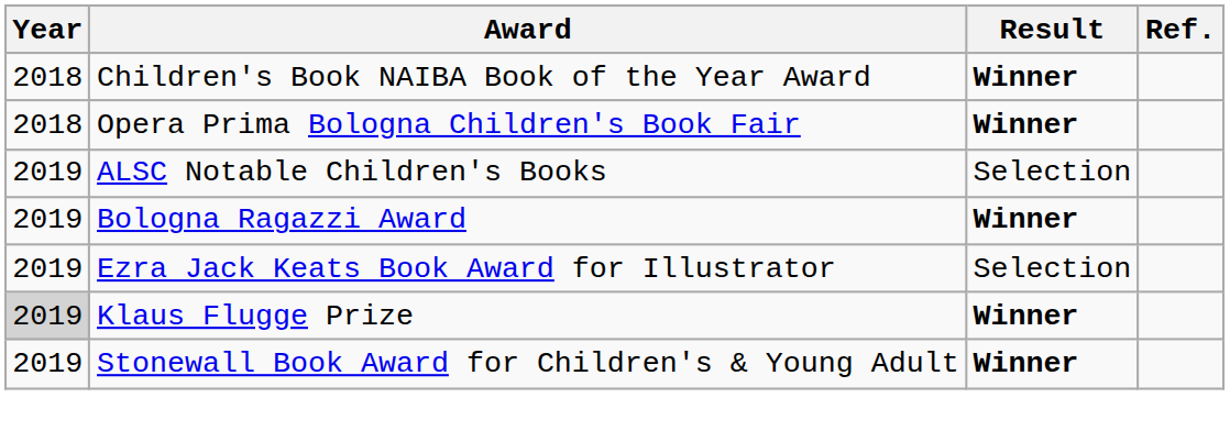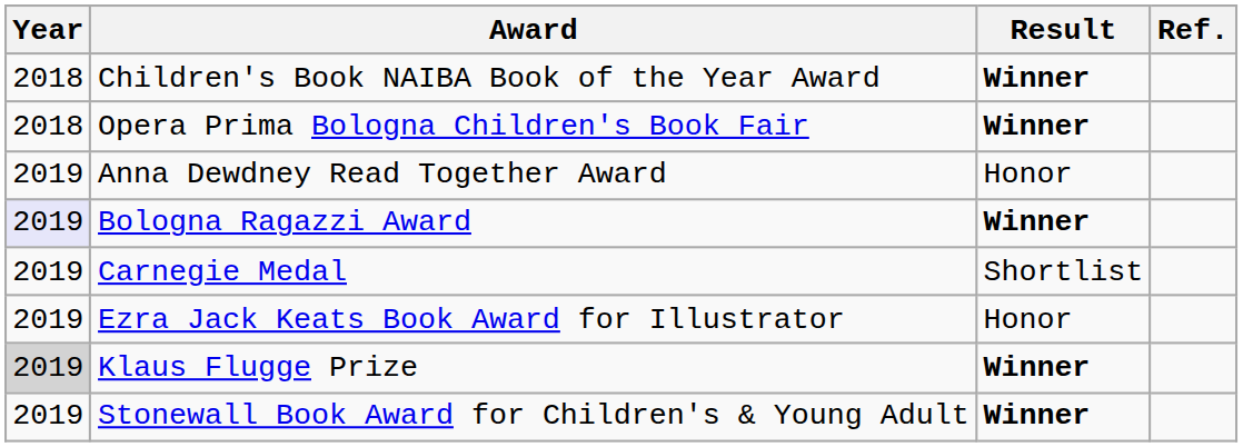- row: 2019 | ALSC Notable Children's Books | Selection
+ row: 2019 | Anna Dewdney Read Together Award | Honor
Bologna Ragazzi Award | Year: no background -> lavender background
+ row: 2019 | Carnegie Medal | Shortlist
Ezra Jack Keats Book Award for Illustrator | Result: Selection -> Honor
